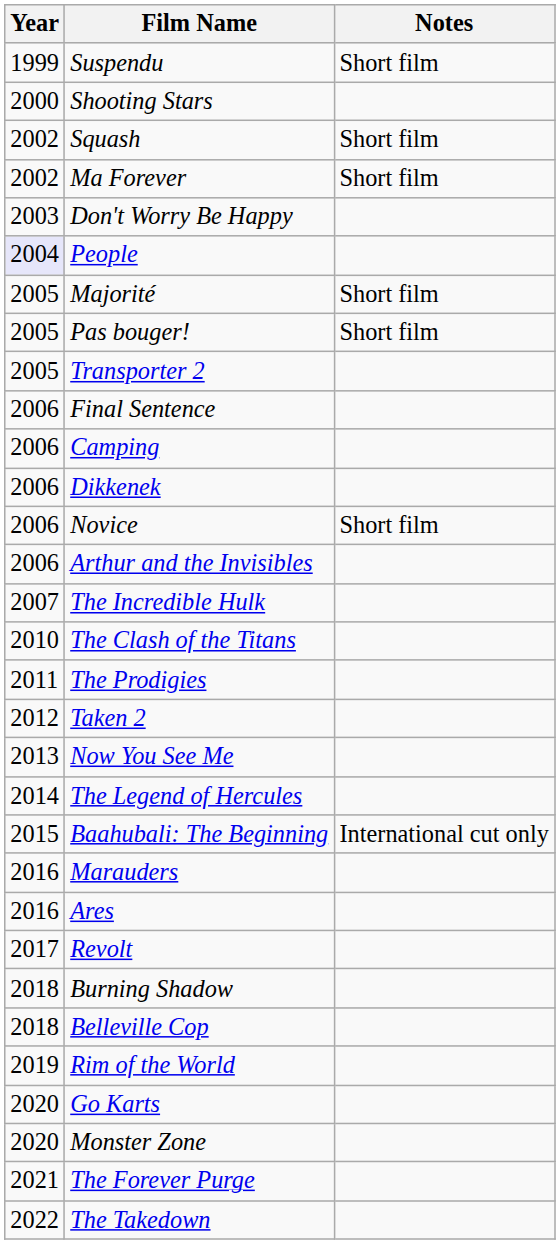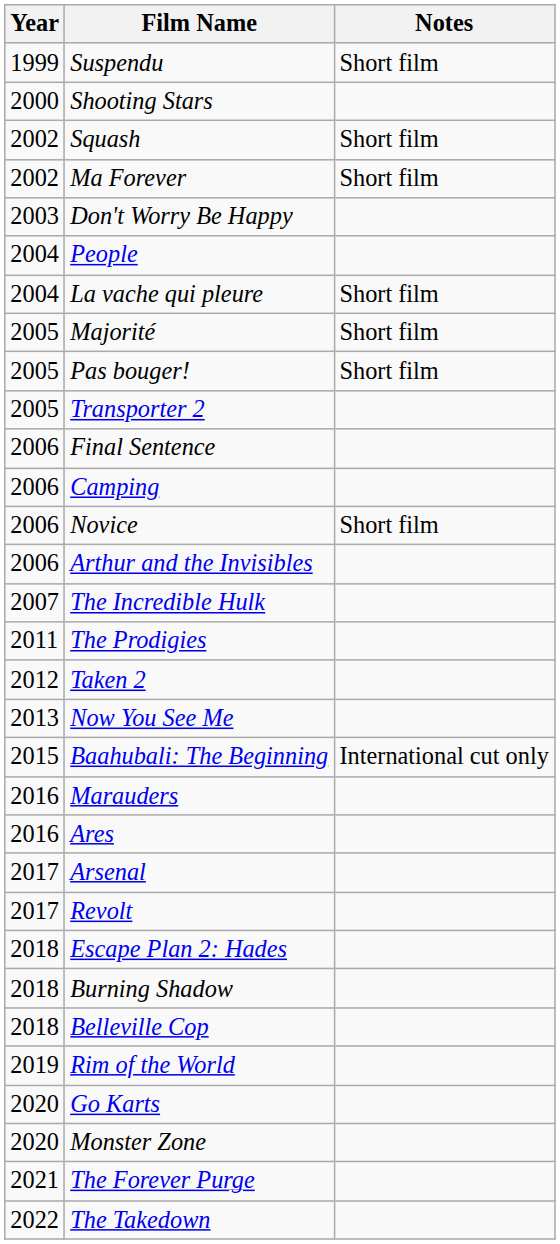People | Year: lavender background -> no background
+ row: 2004 | La vache qui pleure | Short film
- row: 2006 | Dikkenek
- row: 2010 | The Clash of the Titans
- row: 2014 | The Legend of Hercules
+ row: 2017 | Arsenal
+ row: 2018 | Escape Plan 2: Hades
